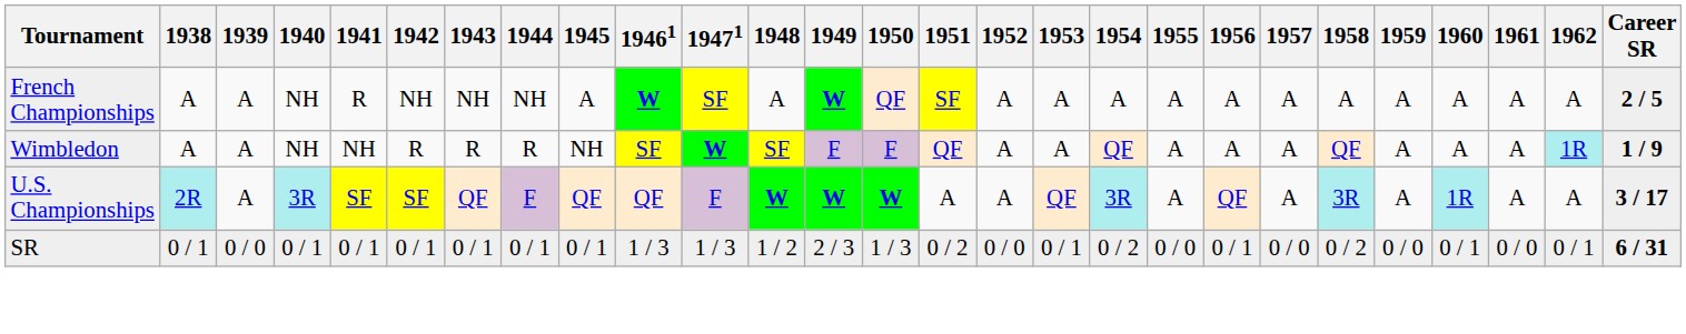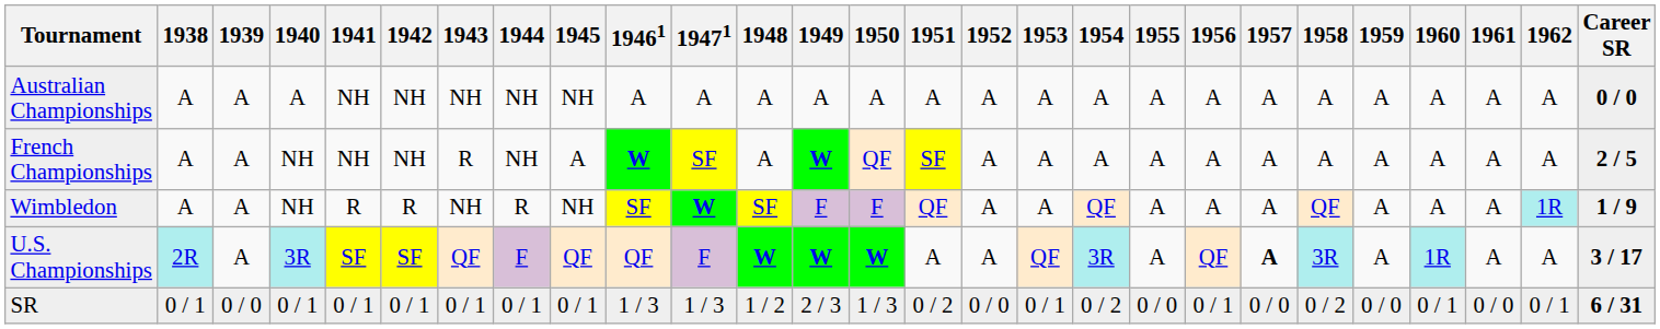+ row: Australian Championships | A | A | A | NH | NH | NH | NH | NH | A | A | A | A | A | A | A | A | A | A | A | A | A | A | A | A | A | 0 / 0
French Championships | 1941: R -> NH
French Championships | 1943: NH -> R
Wimbledon | 1941: NH -> R
Wimbledon | 1943: R -> NH
U.S. Championships | 1957: normal -> bold
